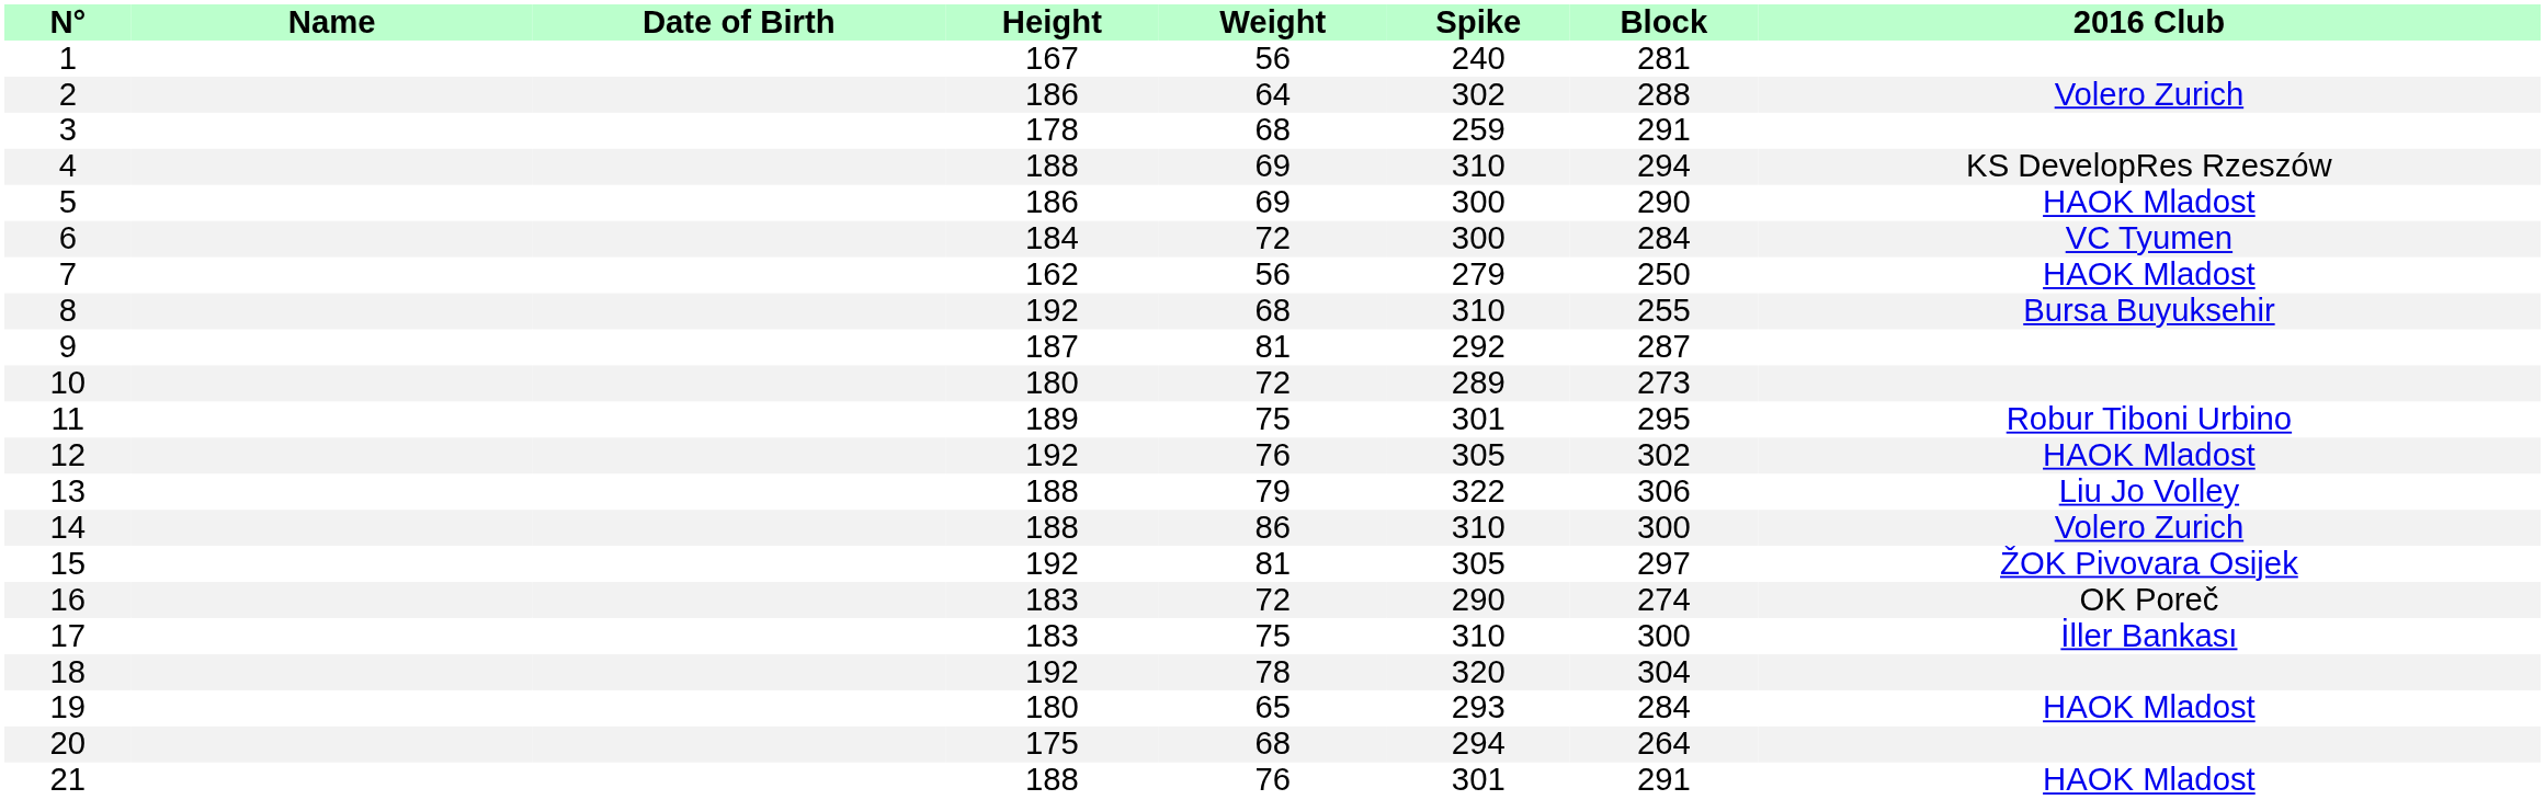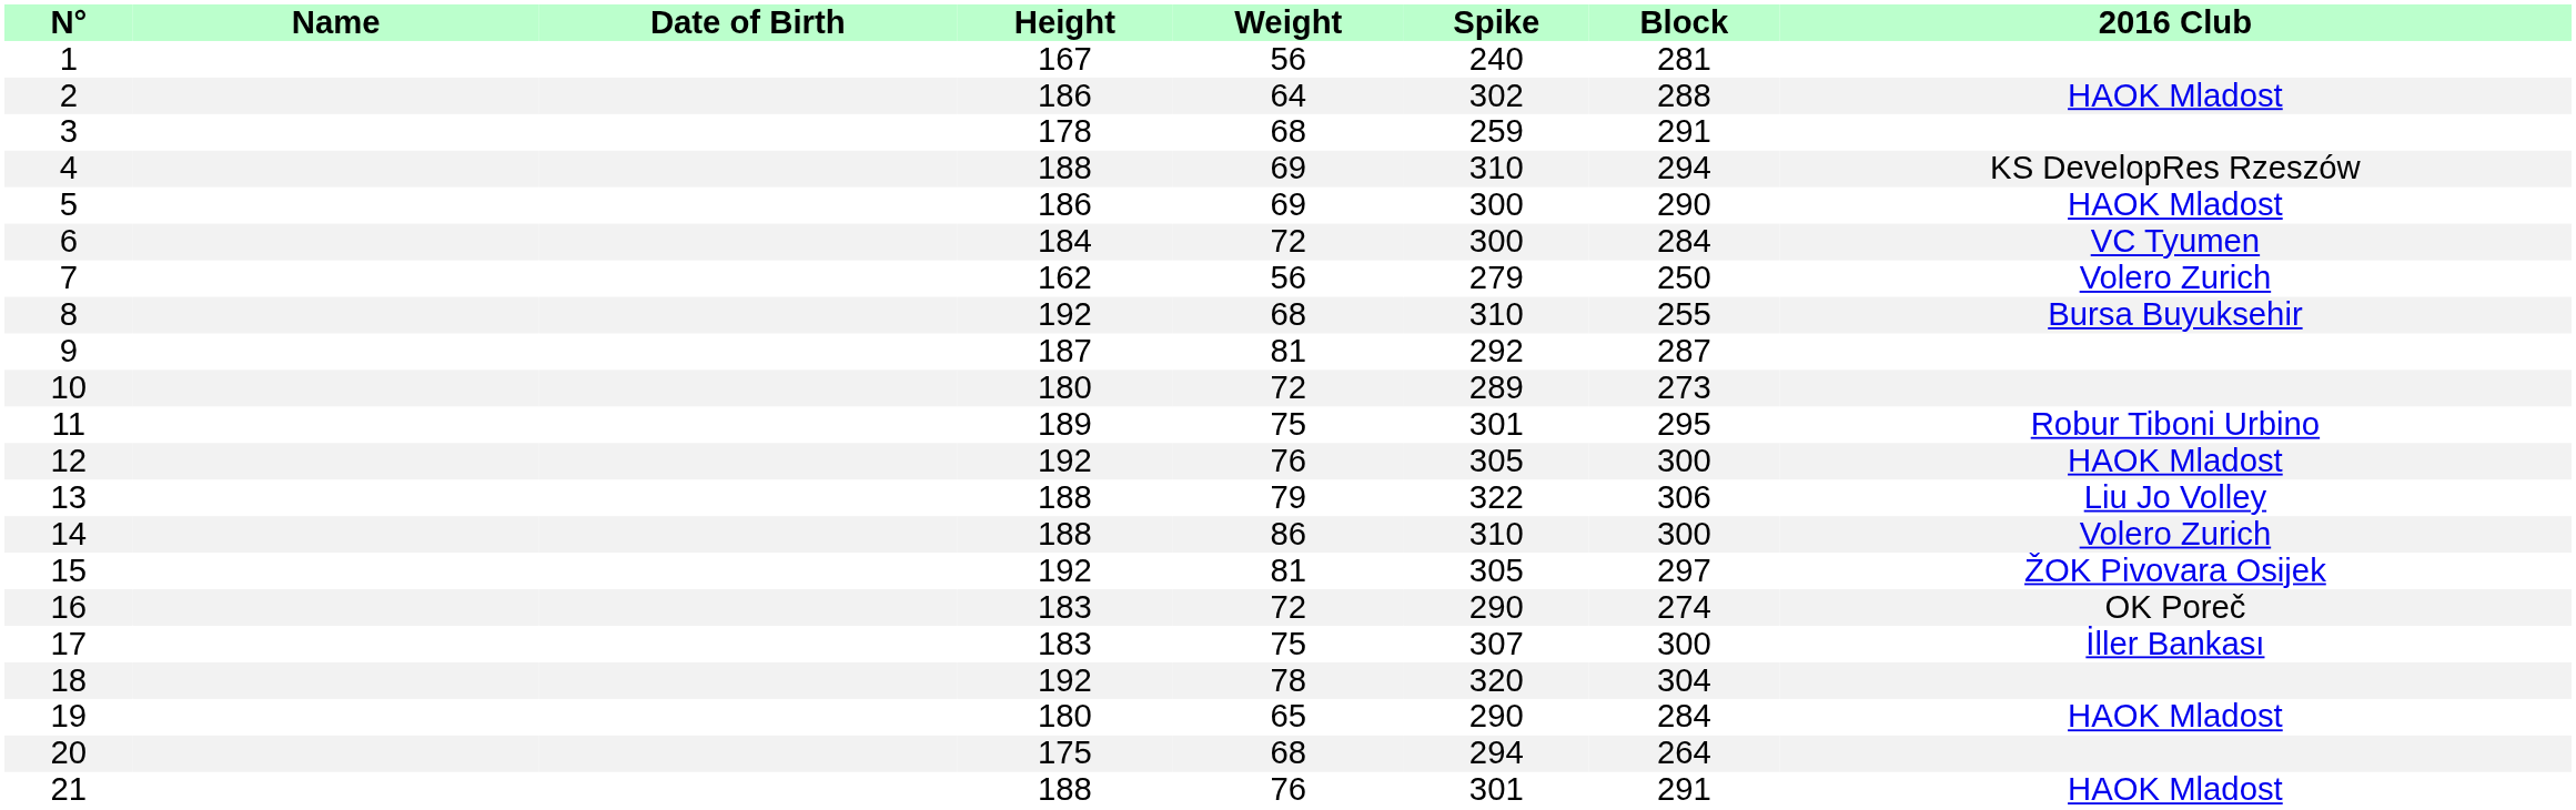2 | 2016 Club: Volero Zurich -> HAOK Mladost
7 | 2016 Club: HAOK Mladost -> Volero Zurich
12 | Block: 302 -> 300
17 | Spike: 310 -> 307
19 | Spike: 293 -> 290
